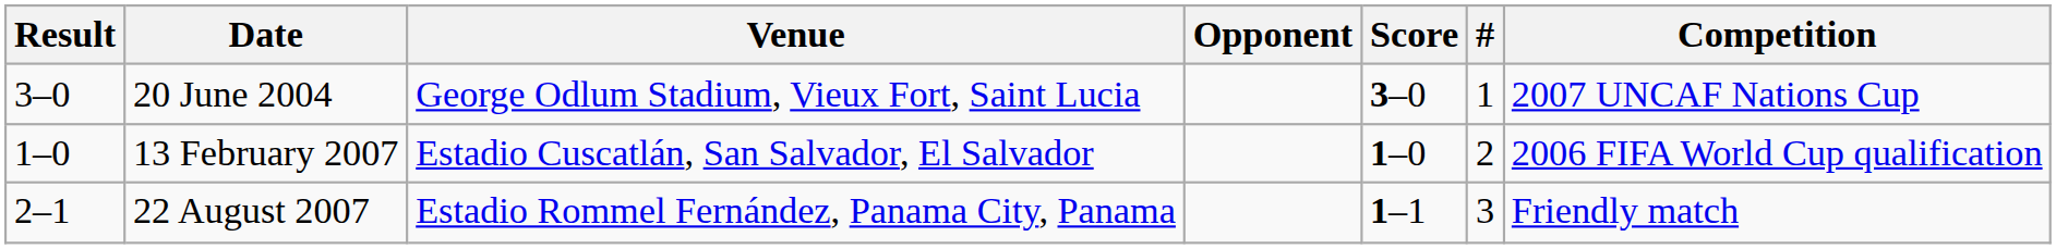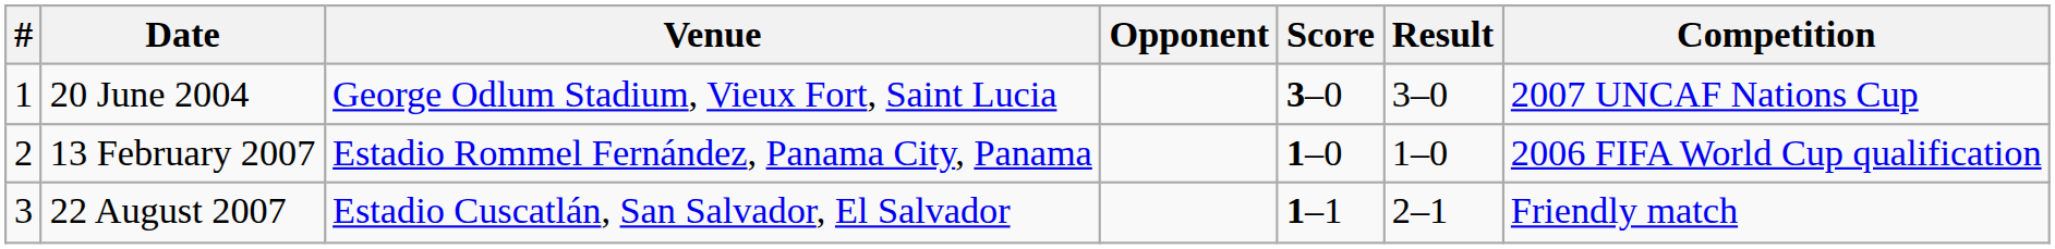columns swapped: # <-> Result
13 February 2007 | Venue: Estadio Cuscatlán, San Salvador, El Salvador -> Estadio Rommel Fernández, Panama City, Panama
22 August 2007 | Venue: Estadio Rommel Fernández, Panama City, Panama -> Estadio Cuscatlán, San Salvador, El Salvador
